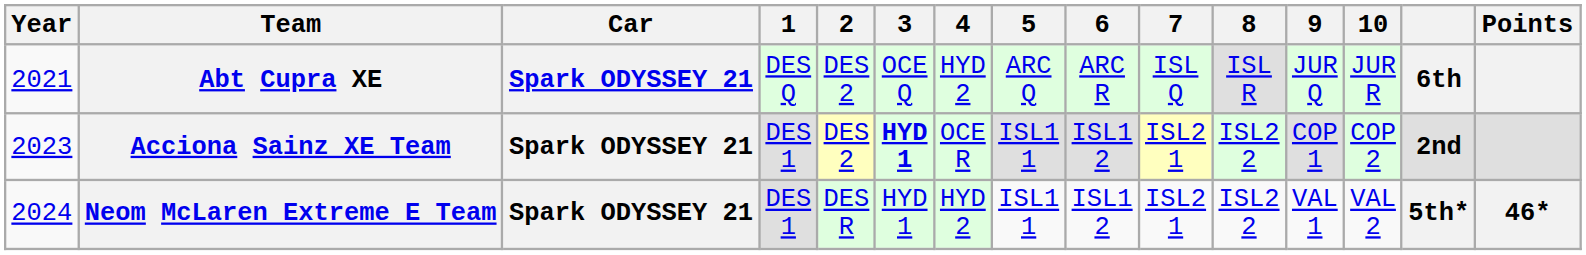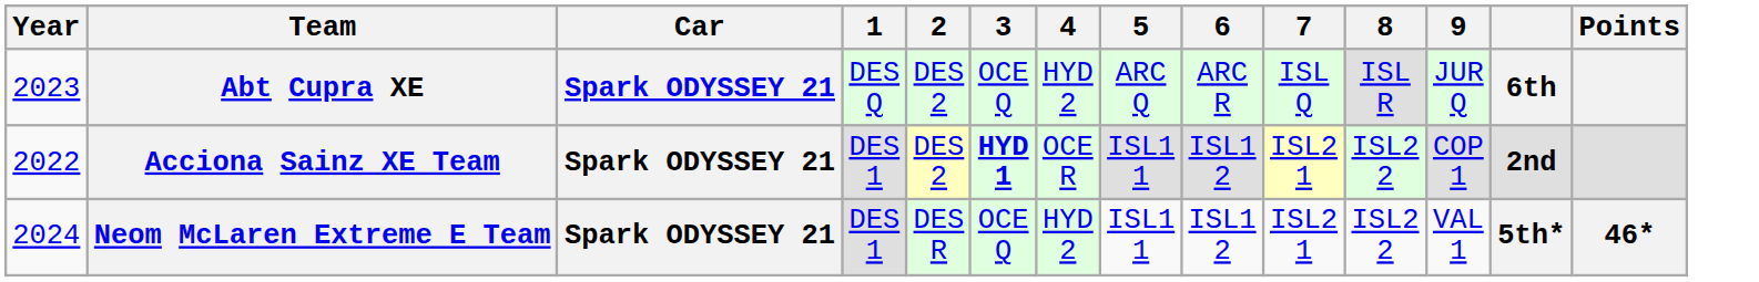- column: 10 | JUR R | COP 2 | VAL 2
Abt Cupra XE | Year: 2021 -> 2023
Acciona Sainz XE Team | Year: 2023 -> 2022
Neom McLaren Extreme E Team | 3: HYD 1 -> OCE Q
